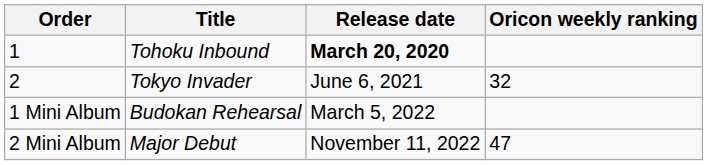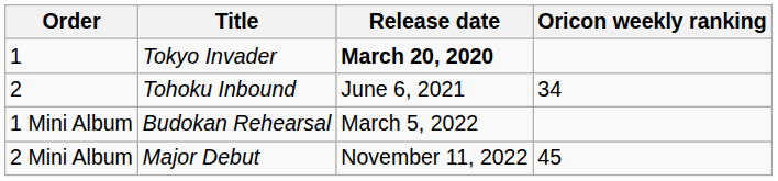1 | Title: Tohoku Inbound -> Tokyo Invader
2 | Title: Tokyo Invader -> Tohoku Inbound
2 | Oricon weekly ranking: 32 -> 34
2 Mini Album | Oricon weekly ranking: 47 -> 45
